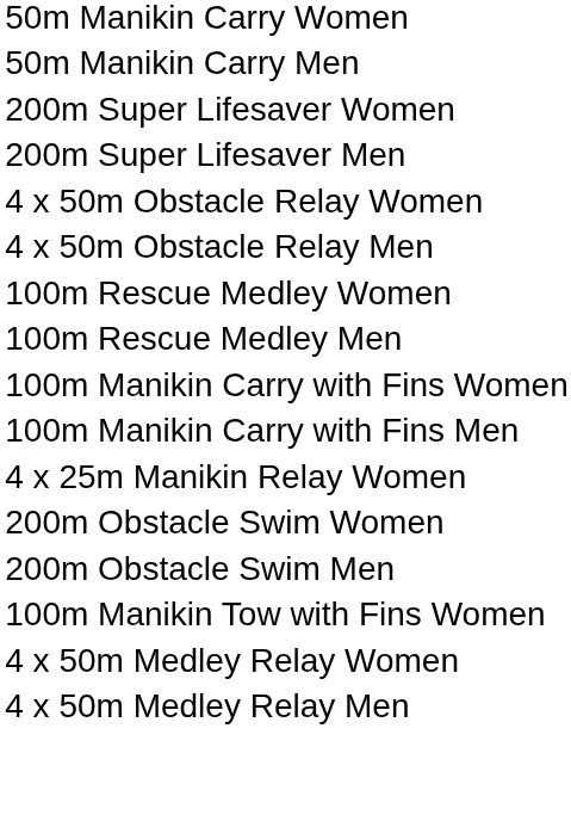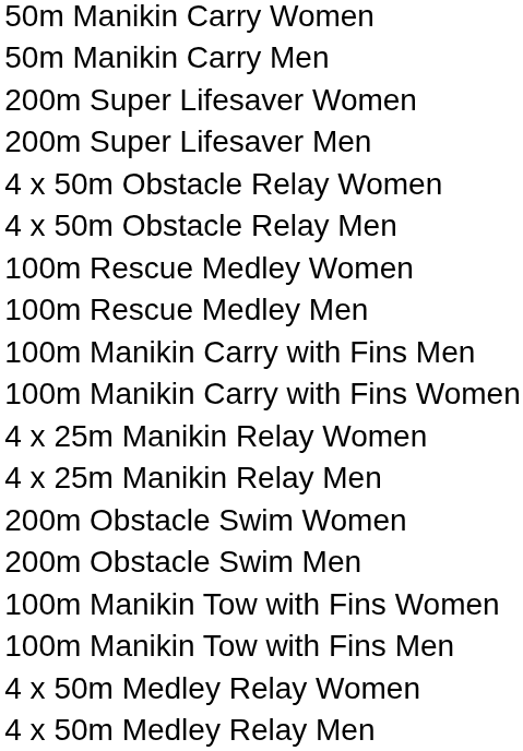rows swapped: 100m Manikin Carry with Fins Women <-> 100m Manikin Carry with Fins Men
+ row: 4 x 25m Manikin Relay Men
+ row: 100m Manikin Tow with Fins Men
